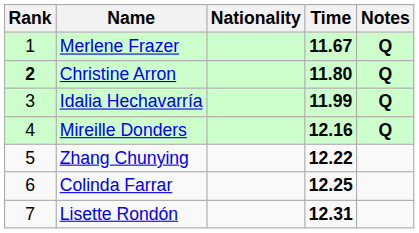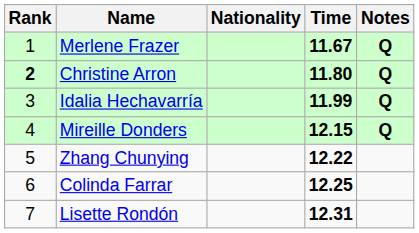Mireille Donders | Time: 12.16 -> 12.15
